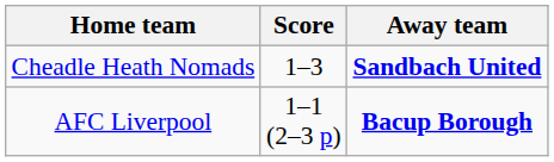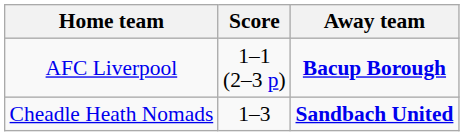rows swapped: Cheadle Heath Nomads <-> AFC Liverpool
